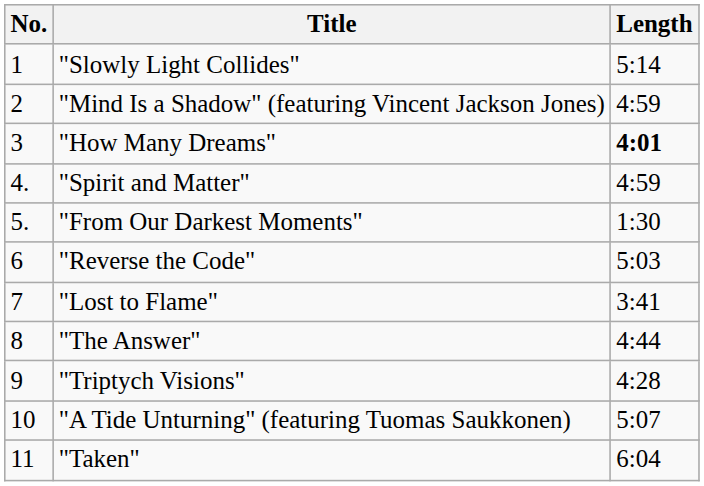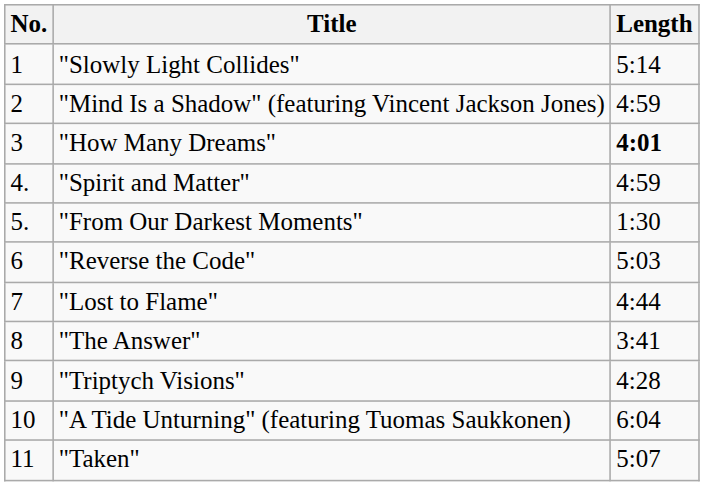"Lost to Flame" | Length: 3:41 -> 4:44
"The Answer" | Length: 4:44 -> 3:41
"A Tide Unturning" (featuring Tuomas Saukkonen) | Length: 5:07 -> 6:04
"Taken" | Length: 6:04 -> 5:07
